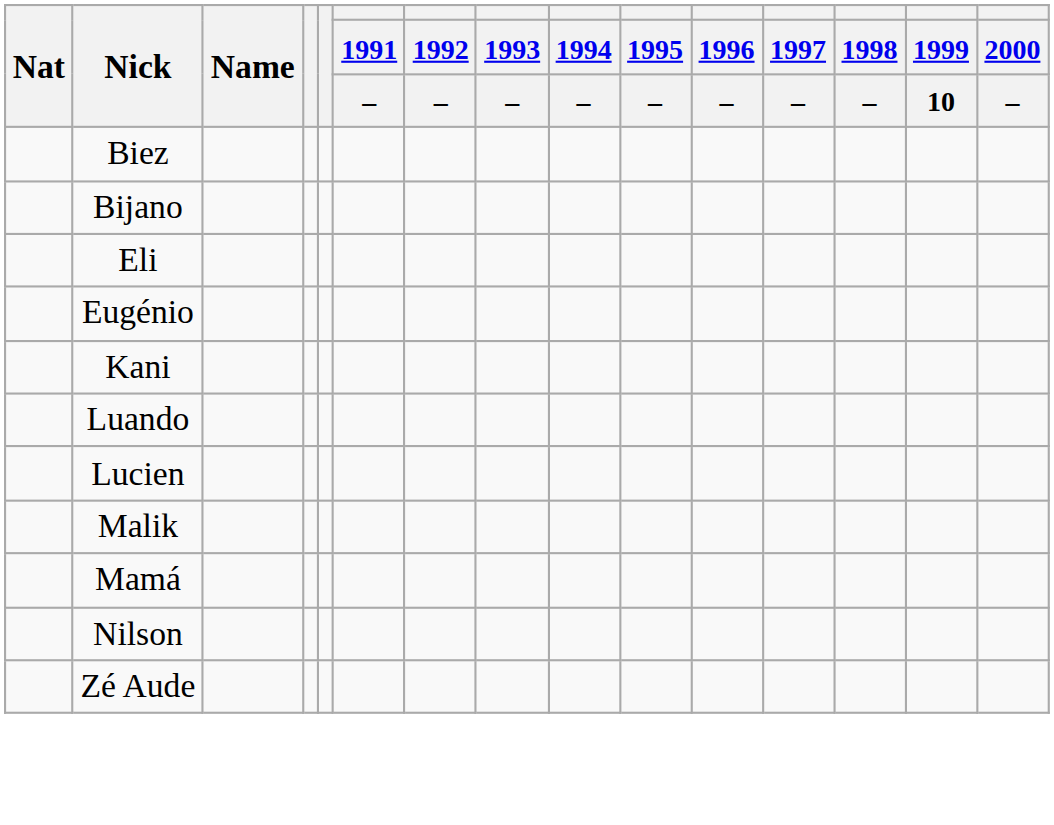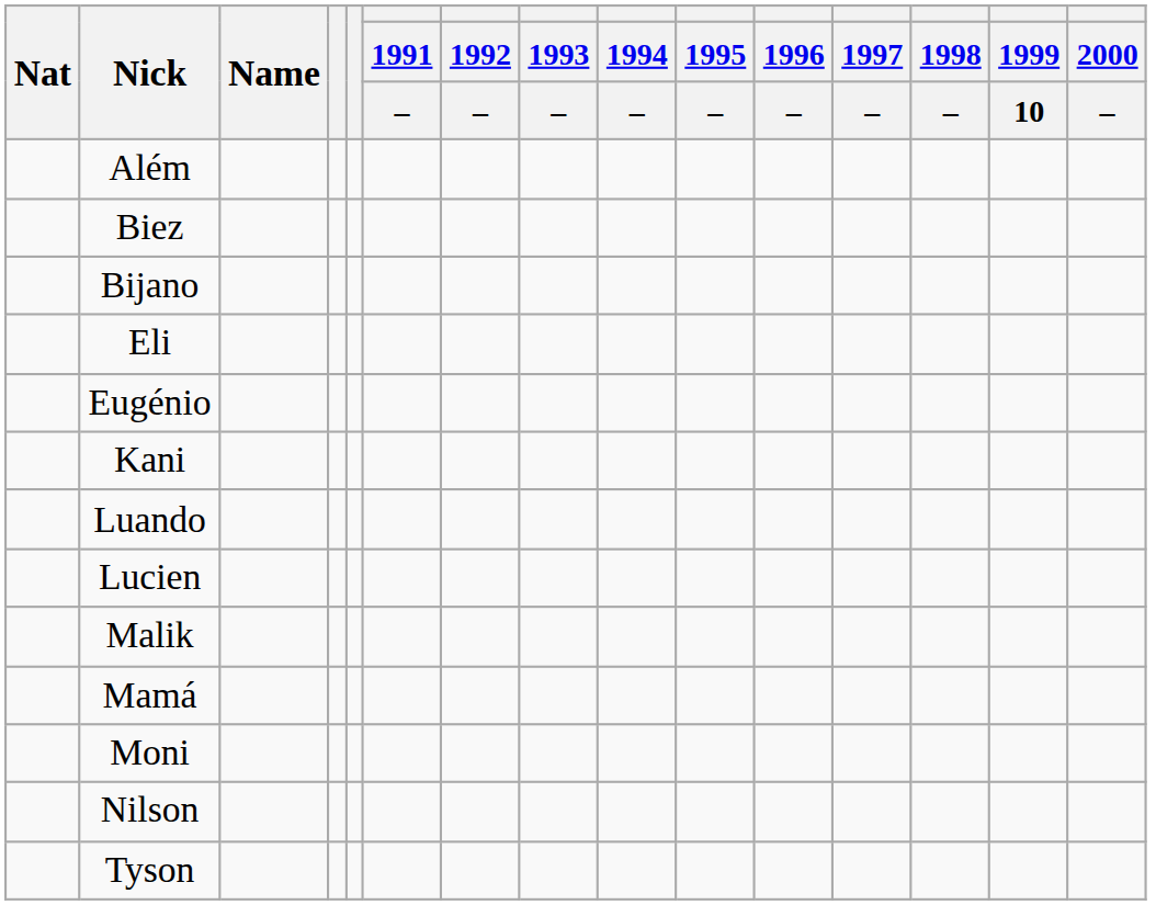+ row: Além
+ row: Moni
+ row: Tyson
- row: Zé Aude
